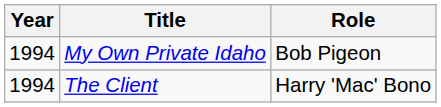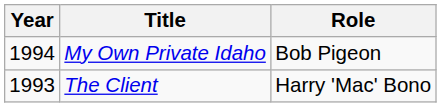The Client | Year: 1994 -> 1993
